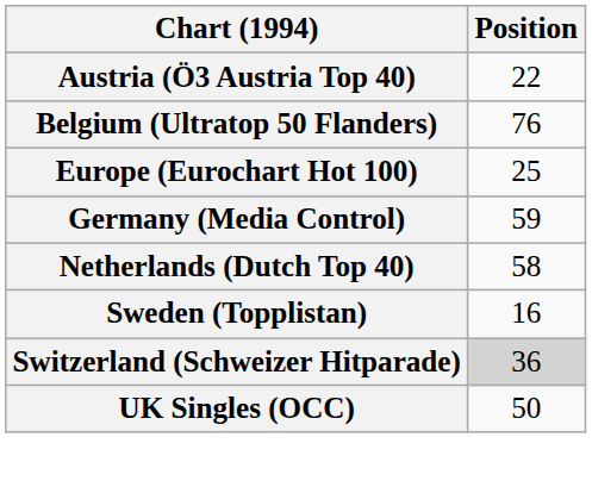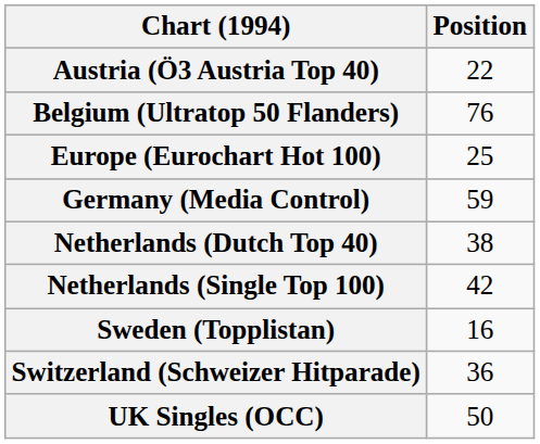Netherlands (Dutch Top 40) | Position: 58 -> 38
+ row: Netherlands (Single Top 100) | 42
Switzerland (Schweizer Hitparade) | Position: lightgrey background -> no background
